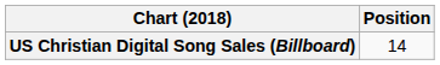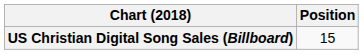US Christian Digital Song Sales (Billboard) | Position: 14 -> 15
